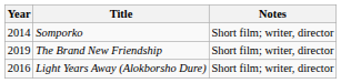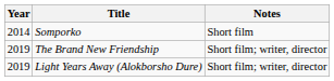Somporko | Notes: Short film; writer, director -> Short film
Light Years Away (Alokborsho Dure) | Year: 2016 -> 2019
